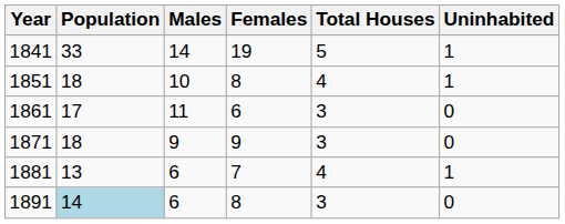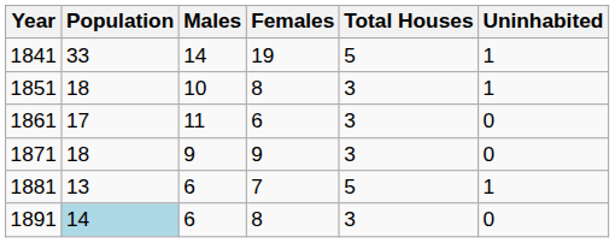1851 | Total Houses: 4 -> 3
1881 | Total Houses: 4 -> 5
